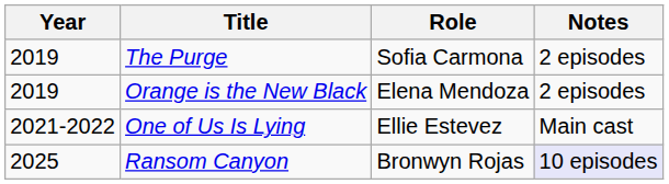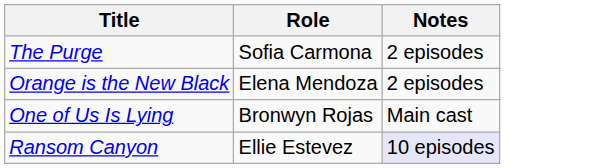- column: Year | 2019 | 2019 | 2021-2022 | 2025
One of Us Is Lying | Role: Ellie Estevez -> Bronwyn Rojas
Ransom Canyon | Role: Bronwyn Rojas -> Ellie Estevez
